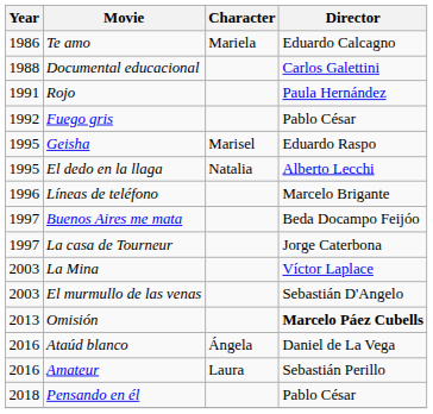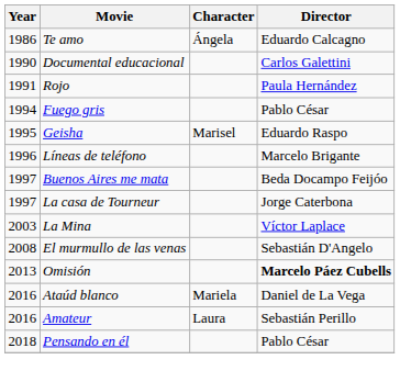Te amo | Character: Mariela -> Ángela
Documental educacional | Year: 1988 -> 1990
Fuego gris | Year: 1992 -> 1994
- row: 1995 | El dedo en la llaga | Natalia | Alberto Lecchi
El murmullo de las venas | Year: 2003 -> 2008
Ataúd blanco | Character: Ángela -> Mariela
